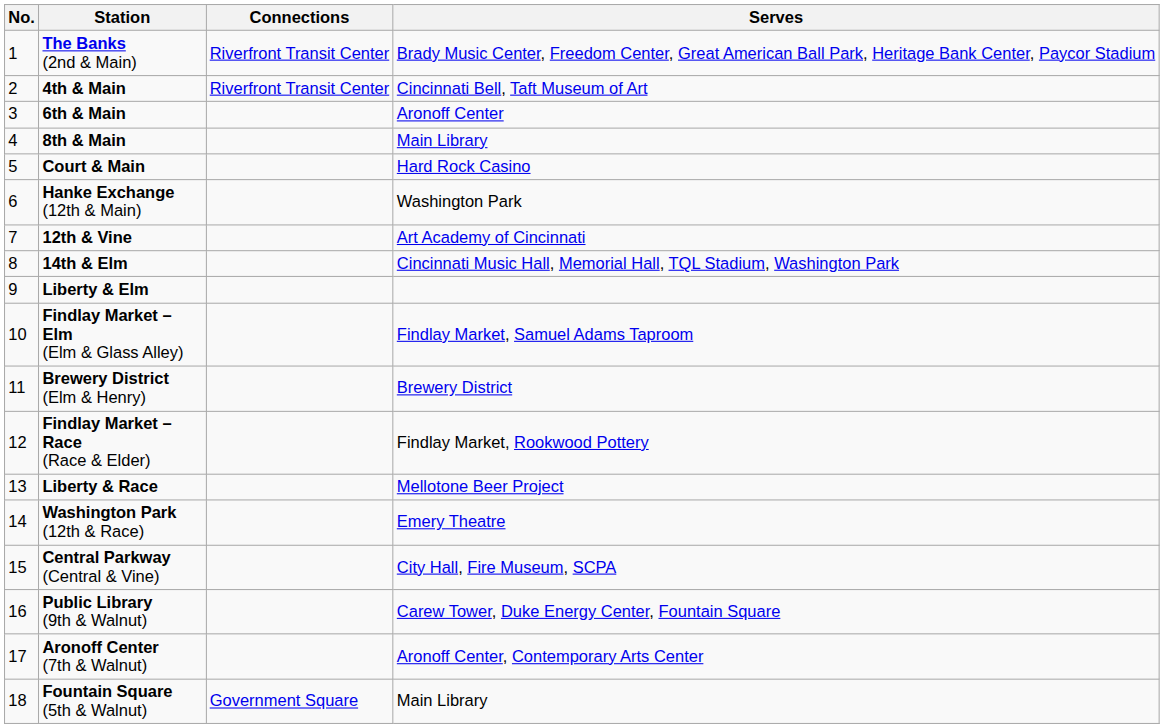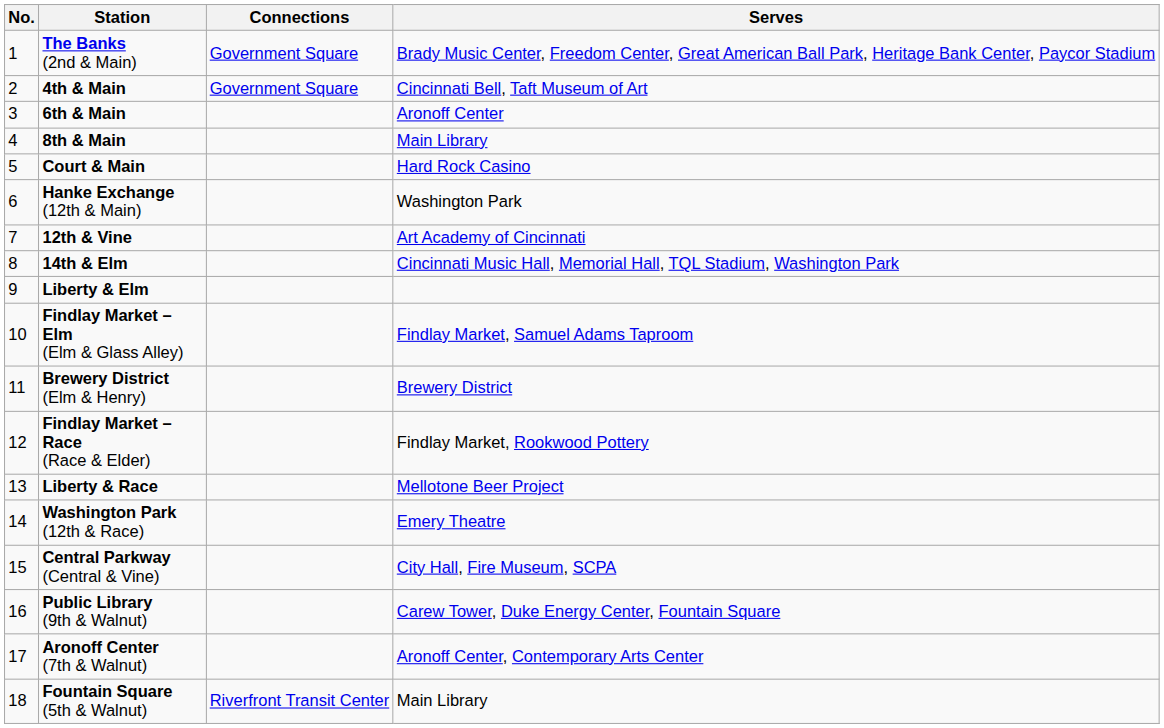The Banks (2nd & Main) | Connections: Riverfront Transit Center -> Government Square
4th & Main | Connections: Riverfront Transit Center -> Government Square
Fountain Square (5th & Walnut) | Connections: Government Square -> Riverfront Transit Center
